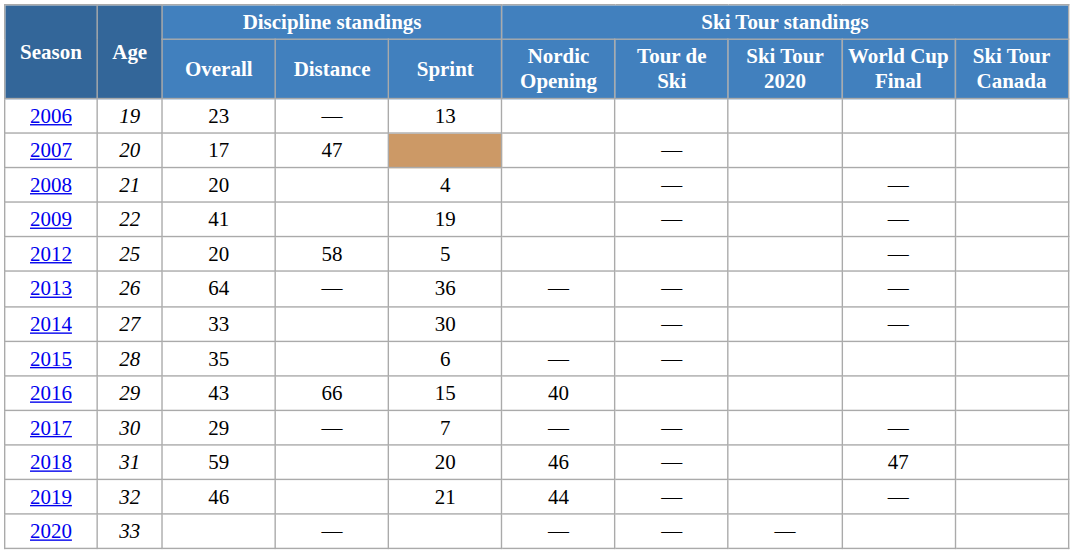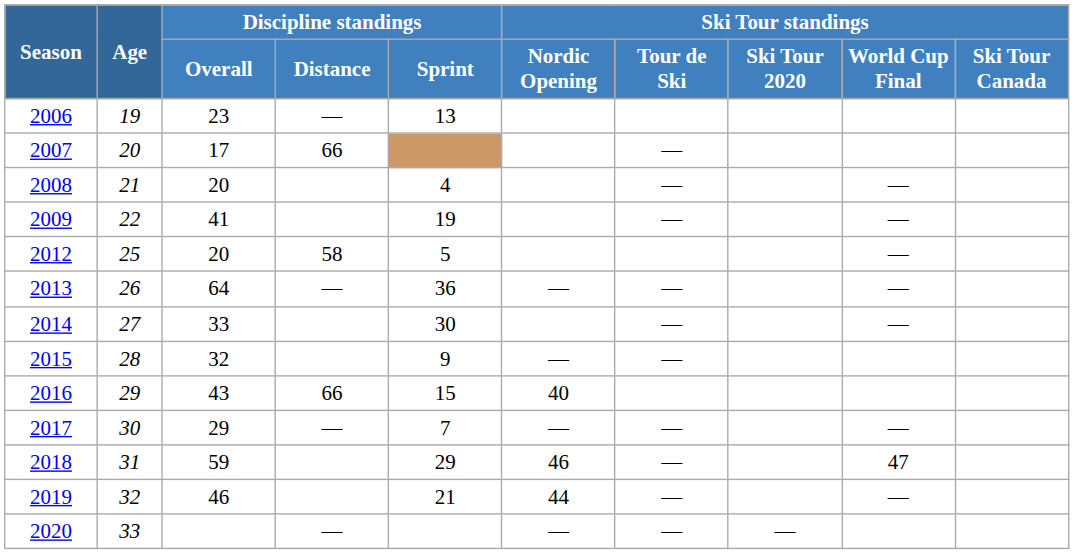2007 | Discipline standings / Distance: 47 -> 66
2015 | Discipline standings / Overall: 35 -> 32
2015 | Discipline standings / Sprint: 6 -> 9
2018 | Discipline standings / Sprint: 20 -> 29
